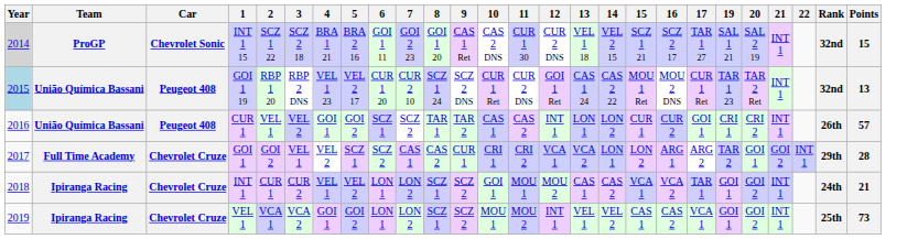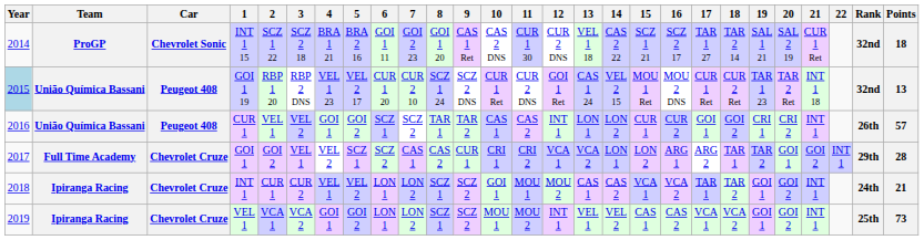+ column: 18 | TAR 2 14 | CUR 2 Ret | GOI 2 | TAR 1 | TAR 2 | VCA 2
INT 1 15 | Year: lightgrey background -> no background
INT 1 15 | 14: VEL 2 15 -> CAS 2 22
INT 1 15 | 21: INT 1 -> CUR 1 Ret
INT 1 15 | Points: 15 -> 18
GOI 1 19 | 14: CAS 2 22 -> VEL 2 15
GOI 1 19 | 21: INT 1 -> INT 1 18
